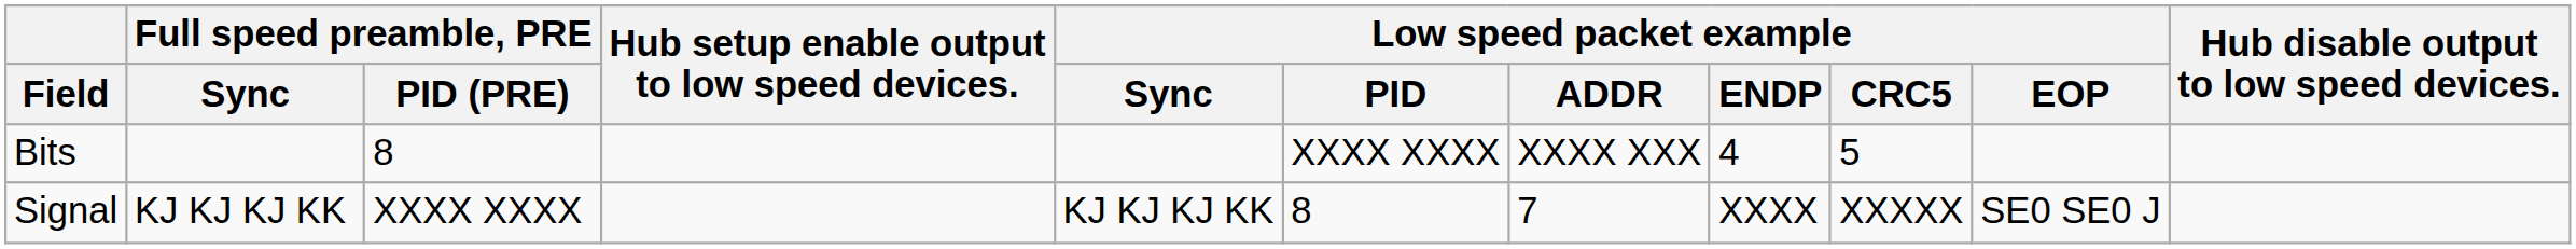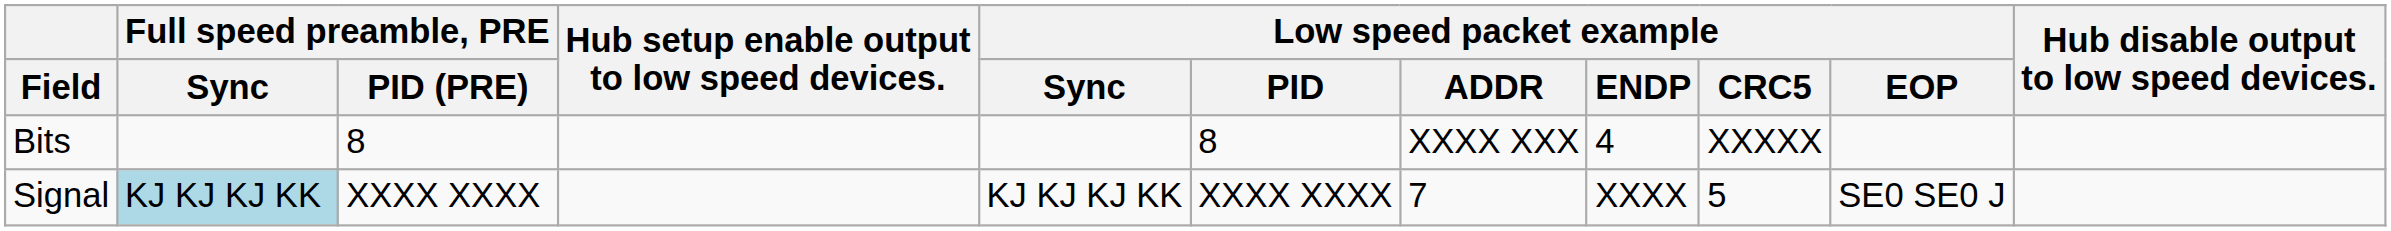Bits | Low speed packet example / PID: XXXX XXXX -> 8
Bits | Low speed packet example / CRC5: 5 -> XXXXX
Signal | Full speed preamble, PRE / Sync: no background -> lightblue background
Signal | Low speed packet example / PID: 8 -> XXXX XXXX
Signal | Low speed packet example / CRC5: XXXXX -> 5
